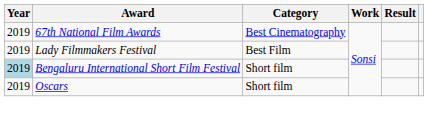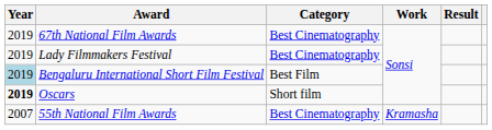Lady Filmmakers Festival | Category: Best Film -> Best Cinematography
Bengaluru International Short Film Festival | Category: Short film -> Best Film
Oscars | Year: normal -> bold
+ row: 2007 | 55th National Film Awards | Best Cinematography | Kramasha
